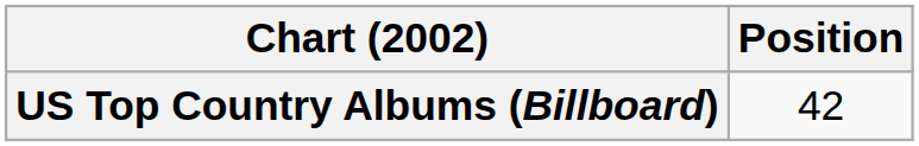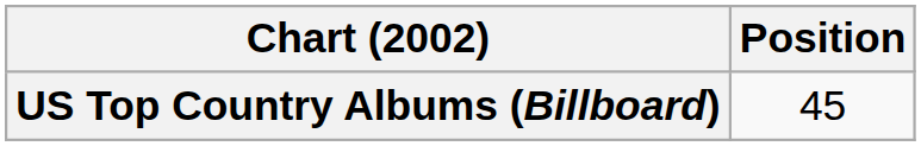US Top Country Albums (Billboard) | Position: 42 -> 45
